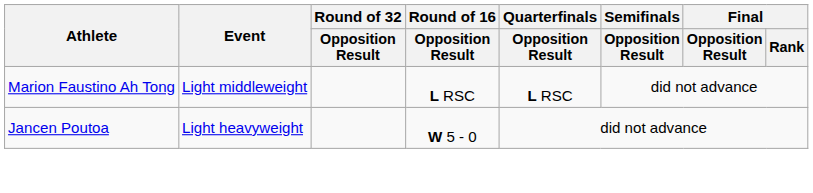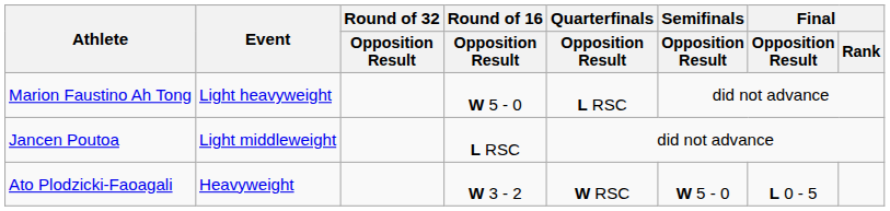Marion Faustino Ah Tong | Event: Light middleweight -> Light heavyweight
Marion Faustino Ah Tong | Round of 16 / Opposition Result: L RSC -> W 5 - 0
Jancen Poutoa | Event: Light heavyweight -> Light middleweight
Jancen Poutoa | Round of 16 / Opposition Result: W 5 - 0 -> L RSC
+ row: Ato Plodzicki-Faoagali | Heavyweight | W 3 - 2 | W RSC | W 5 - 0 | L 0 - 5
